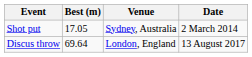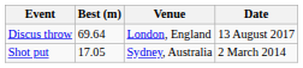rows swapped: Discus throw <-> Shot put
